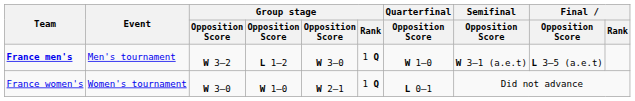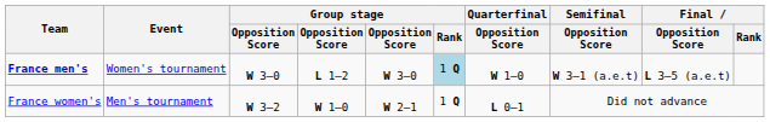France men's | Event: Men's tournament -> Women's tournament
France men's | column 3: W 3–2 -> W 3–0
France men's | Group stage / Rank: no background -> lightblue background
France women's | Event: Women's tournament -> Men's tournament
France women's | column 3: W 3–0 -> W 3–2
